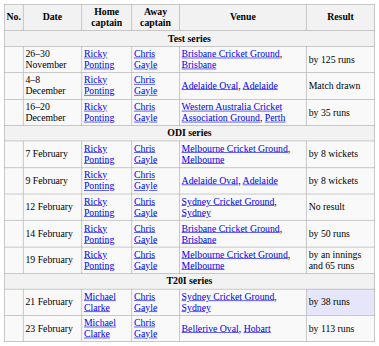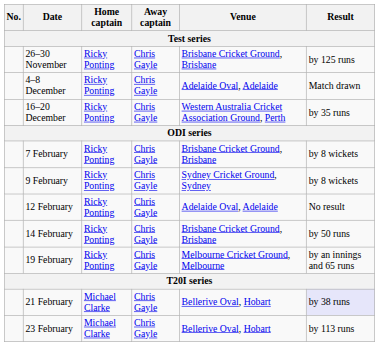7 February | Venue: Melbourne Cricket Ground, Melbourne -> Brisbane Cricket Ground, Brisbane
9 February | Venue: Adelaide Oval, Adelaide -> Sydney Cricket Ground, Sydney
12 February | Venue: Sydney Cricket Ground, Sydney -> Adelaide Oval, Adelaide
21 February | Venue: Sydney Cricket Ground, Sydney -> Bellerive Oval, Hobart
